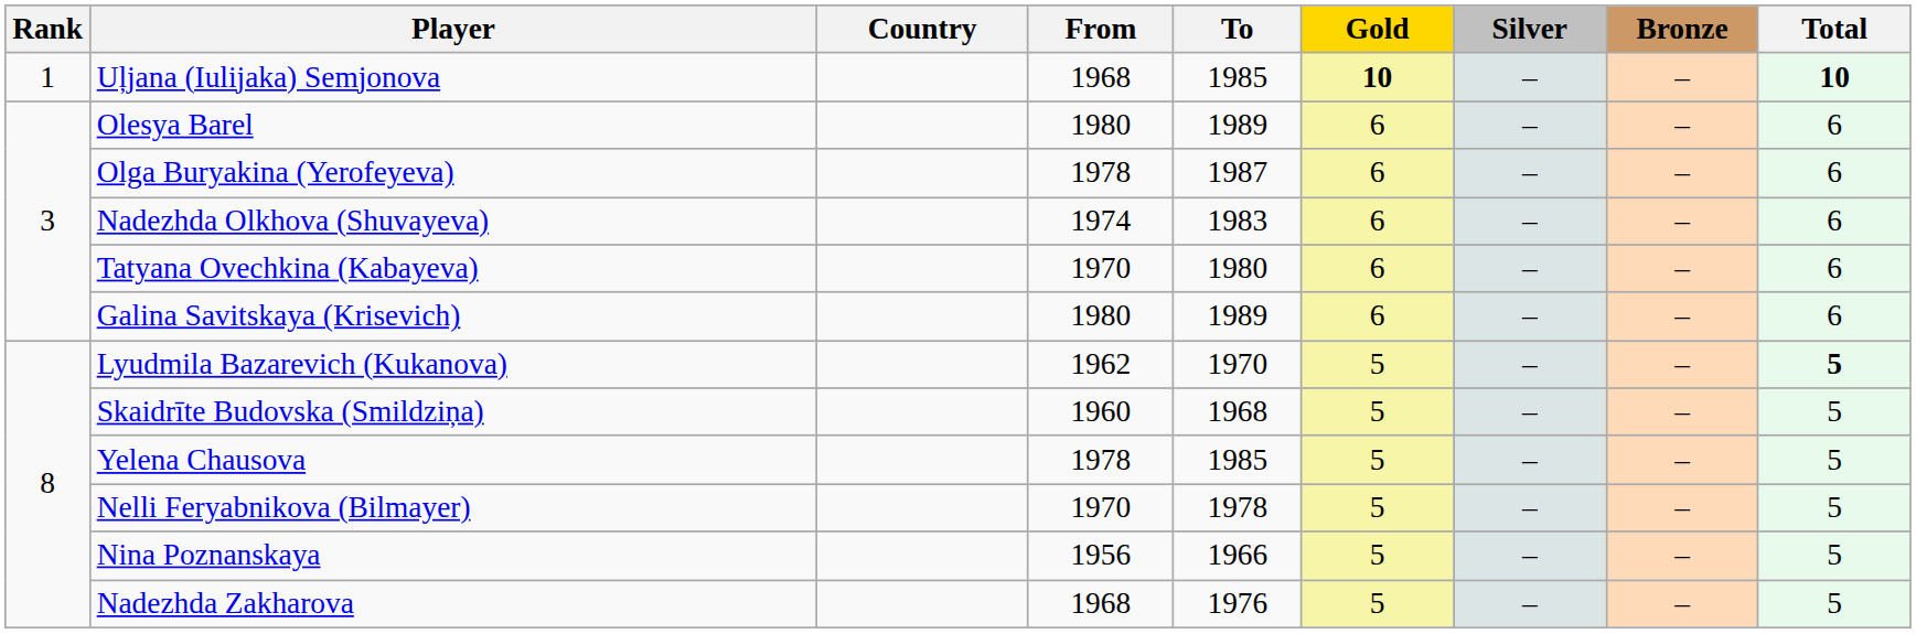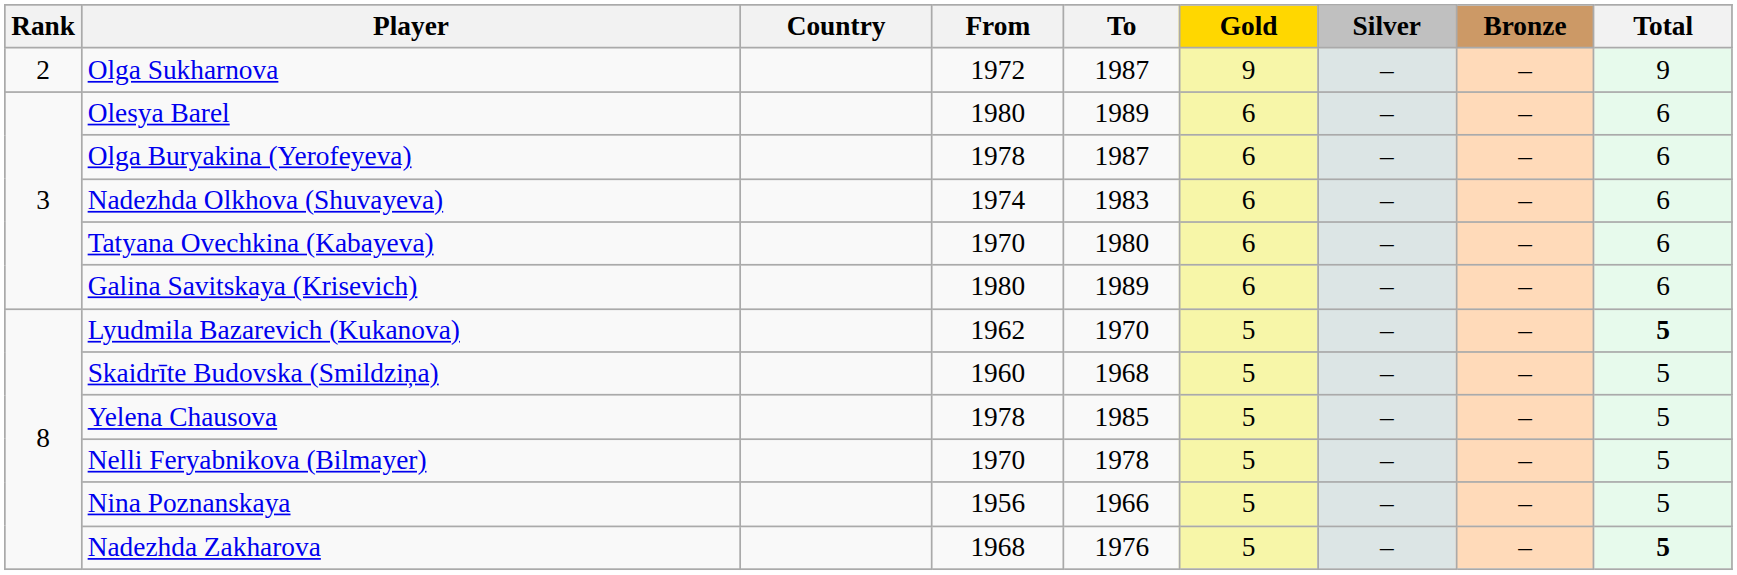- row: 1 | Uļjana (Iulijaka) Semjonova | 1968 | 1985 | 10 | – | – | 10
+ row: 2 | Olga Sukharnova | 1972 | 1987 | 9 | – | – | 9
Nadezhda Zakharova | Total: normal -> bold
